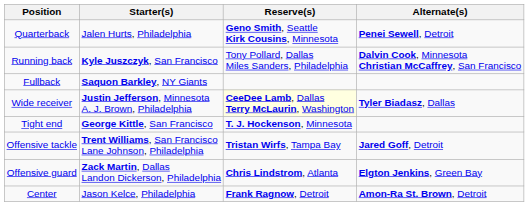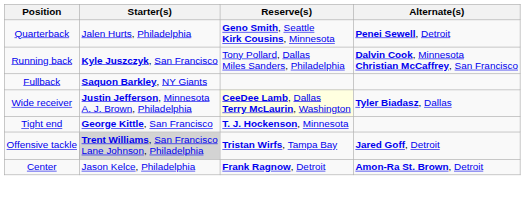Offensive tackle | Starter(s): no background -> lightgrey background
- row: Offensive guard | Zack Martin, Dallas Landon Dickerson, Philadelphia | Chris Lindstrom, Atlanta | Elgton Jenkins, Green Bay
